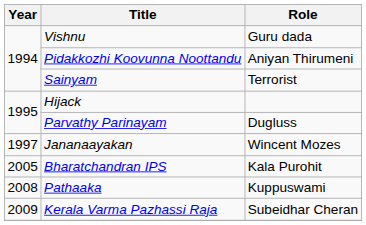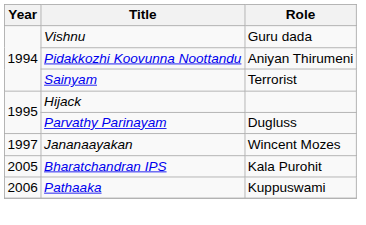Pathaaka | Year: 2008 -> 2006
- row: 2009 | Kerala Varma Pazhassi Raja | Subeidhar Cheran
